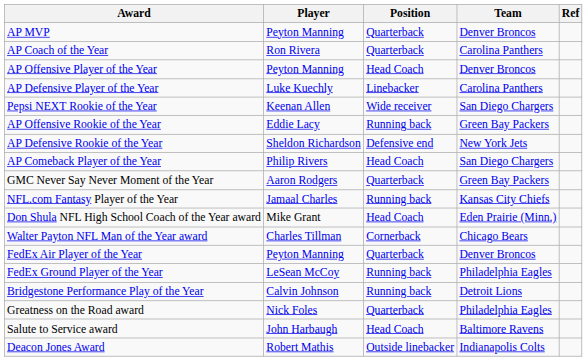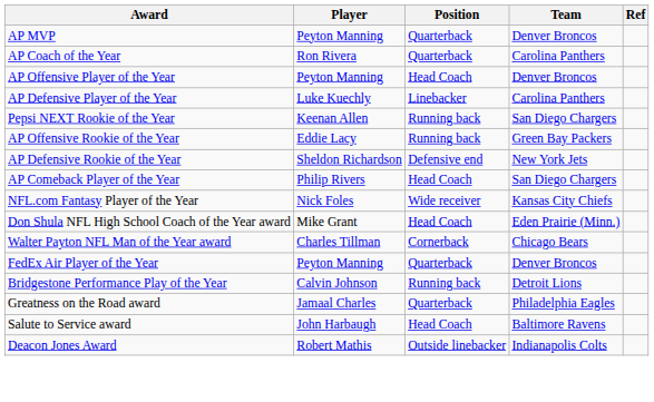Pepsi NEXT Rookie of the Year | Position: Wide receiver -> Running back
- row: GMC Never Say Never Moment of the Year | Aaron Rodgers | Quarterback | Green Bay Packers
NFL.com Fantasy Player of the Year | Player: Jamaal Charles -> Nick Foles
NFL.com Fantasy Player of the Year | Position: Running back -> Wide receiver
- row: FedEx Ground Player of the Year | LeSean McCoy | Running back | Philadelphia Eagles
Greatness on the Road award | Player: Nick Foles -> Jamaal Charles
